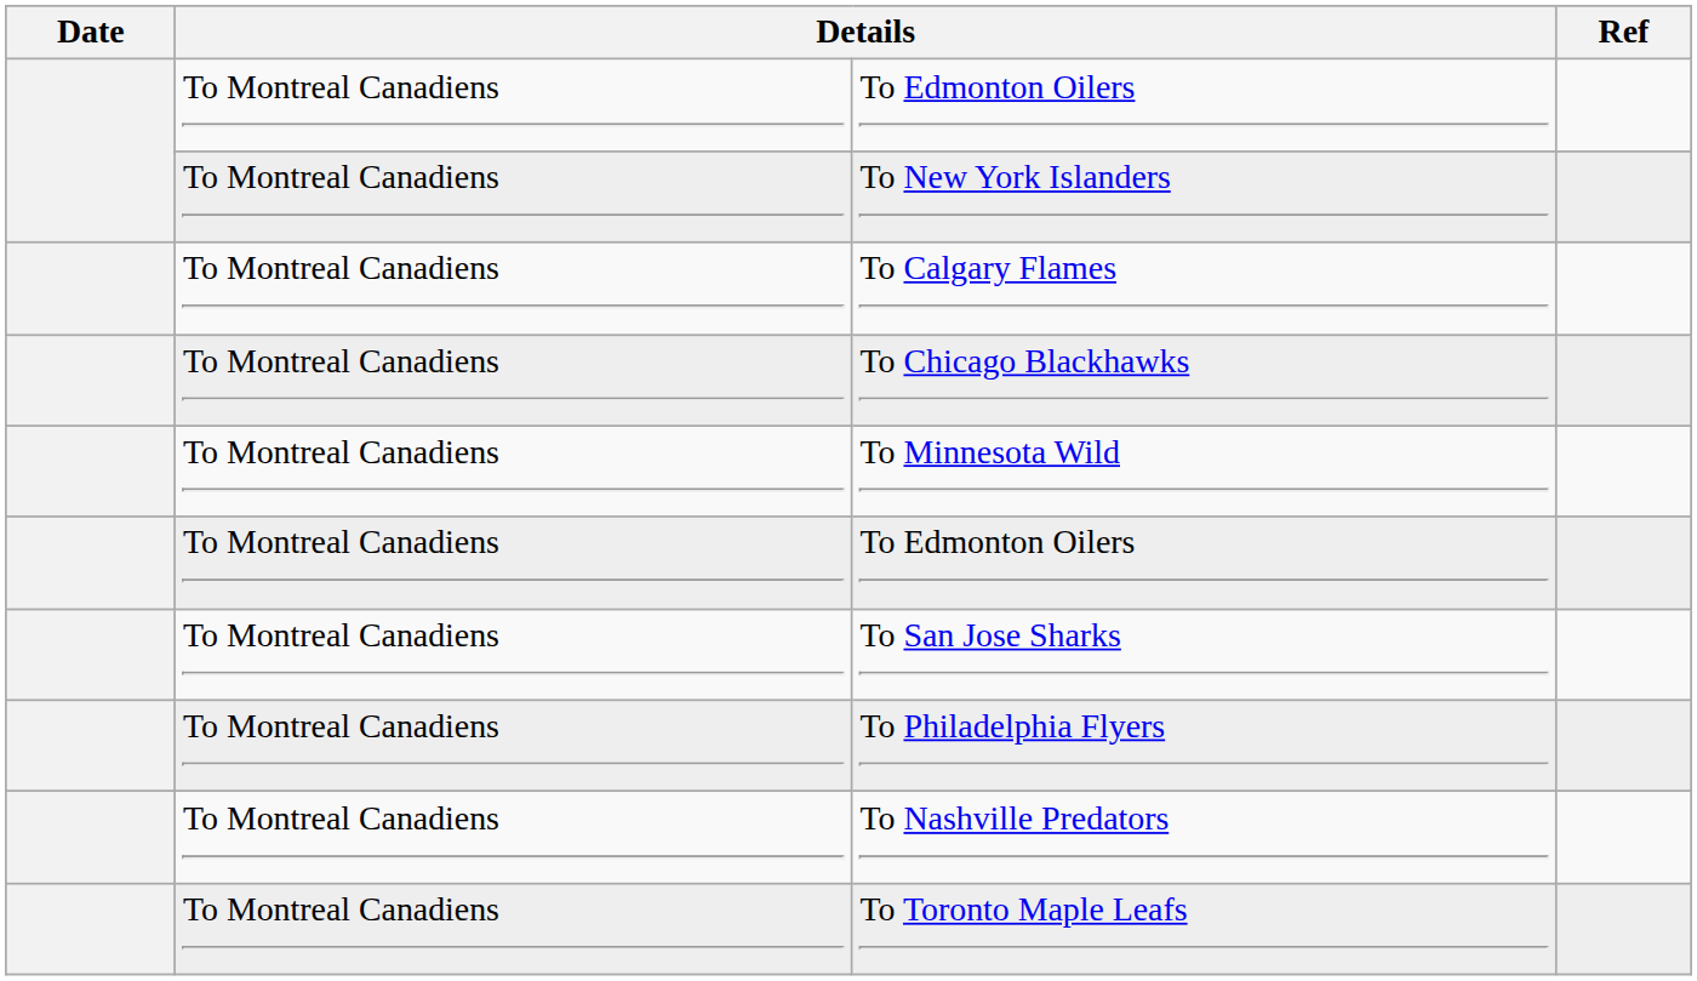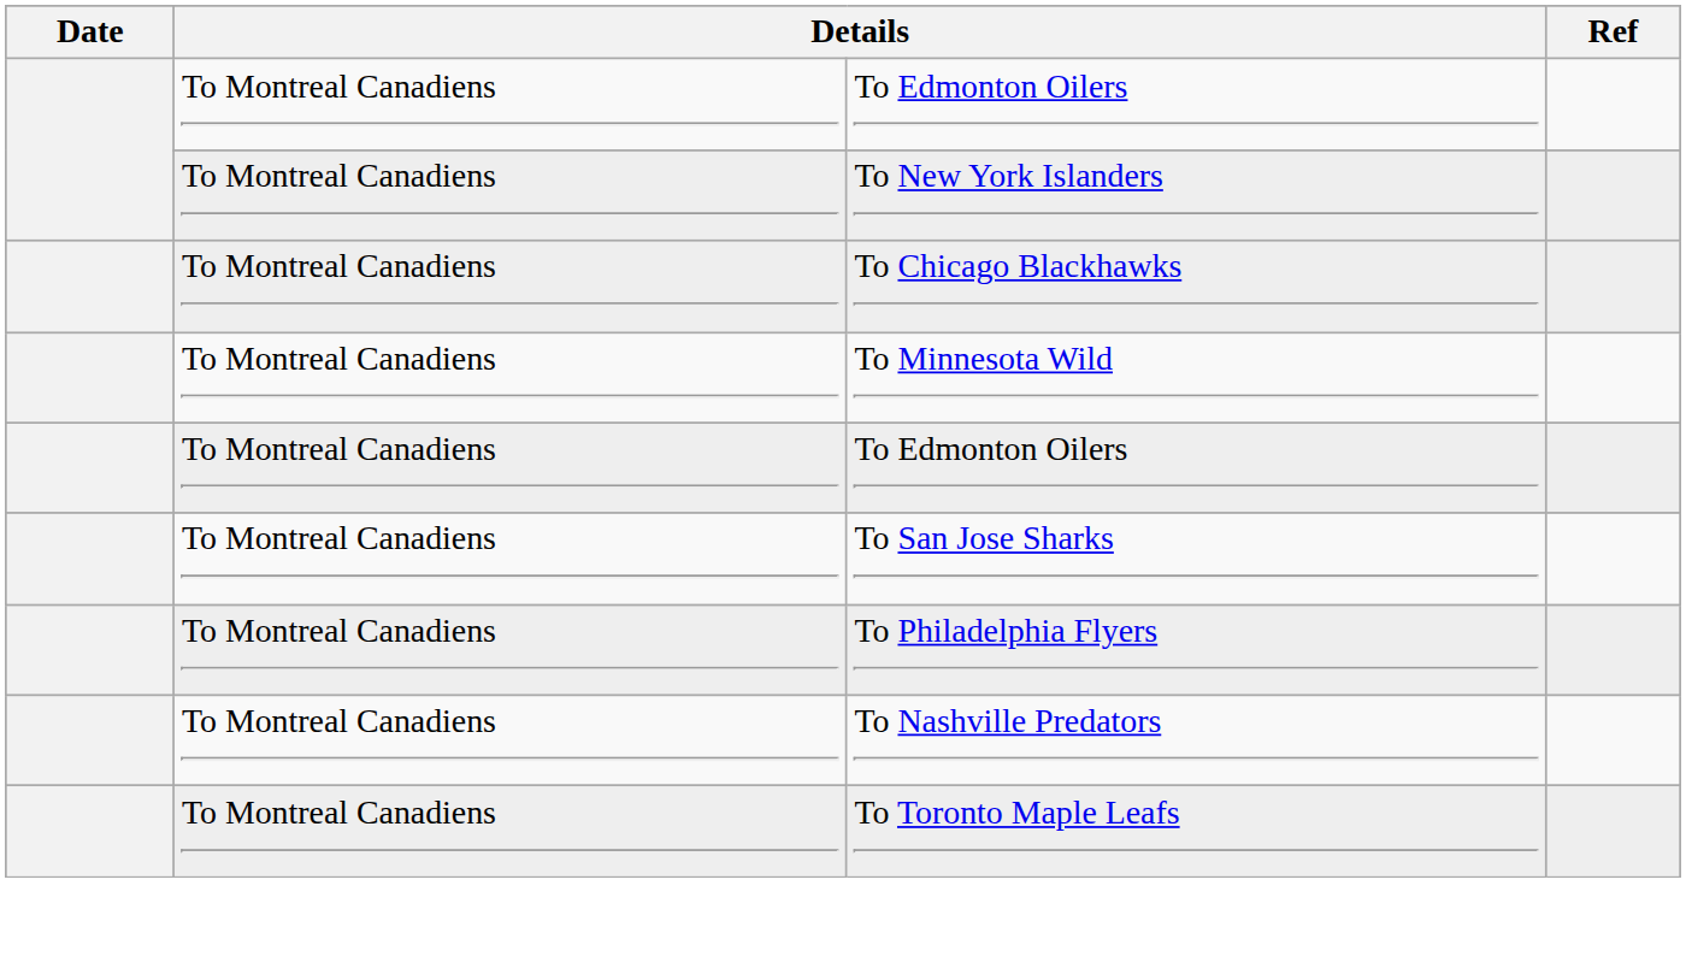- row: To Montreal Canadiens | To Calgary Flames
